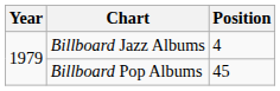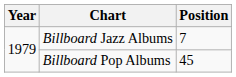Billboard Jazz Albums | Position: 4 -> 7
